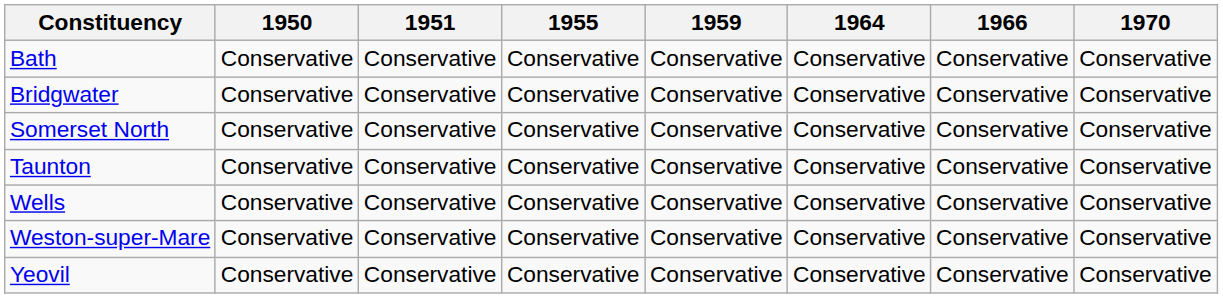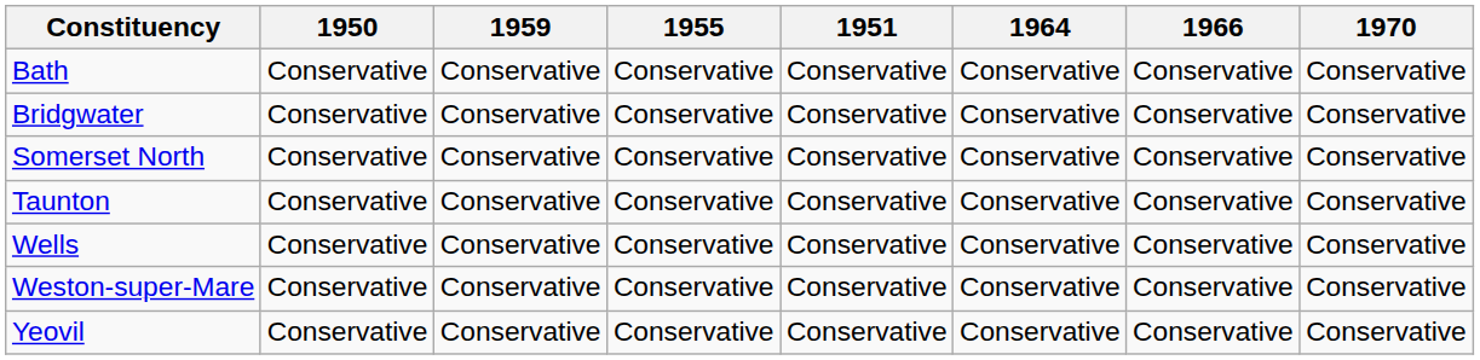columns swapped: 1951 <-> 1959
